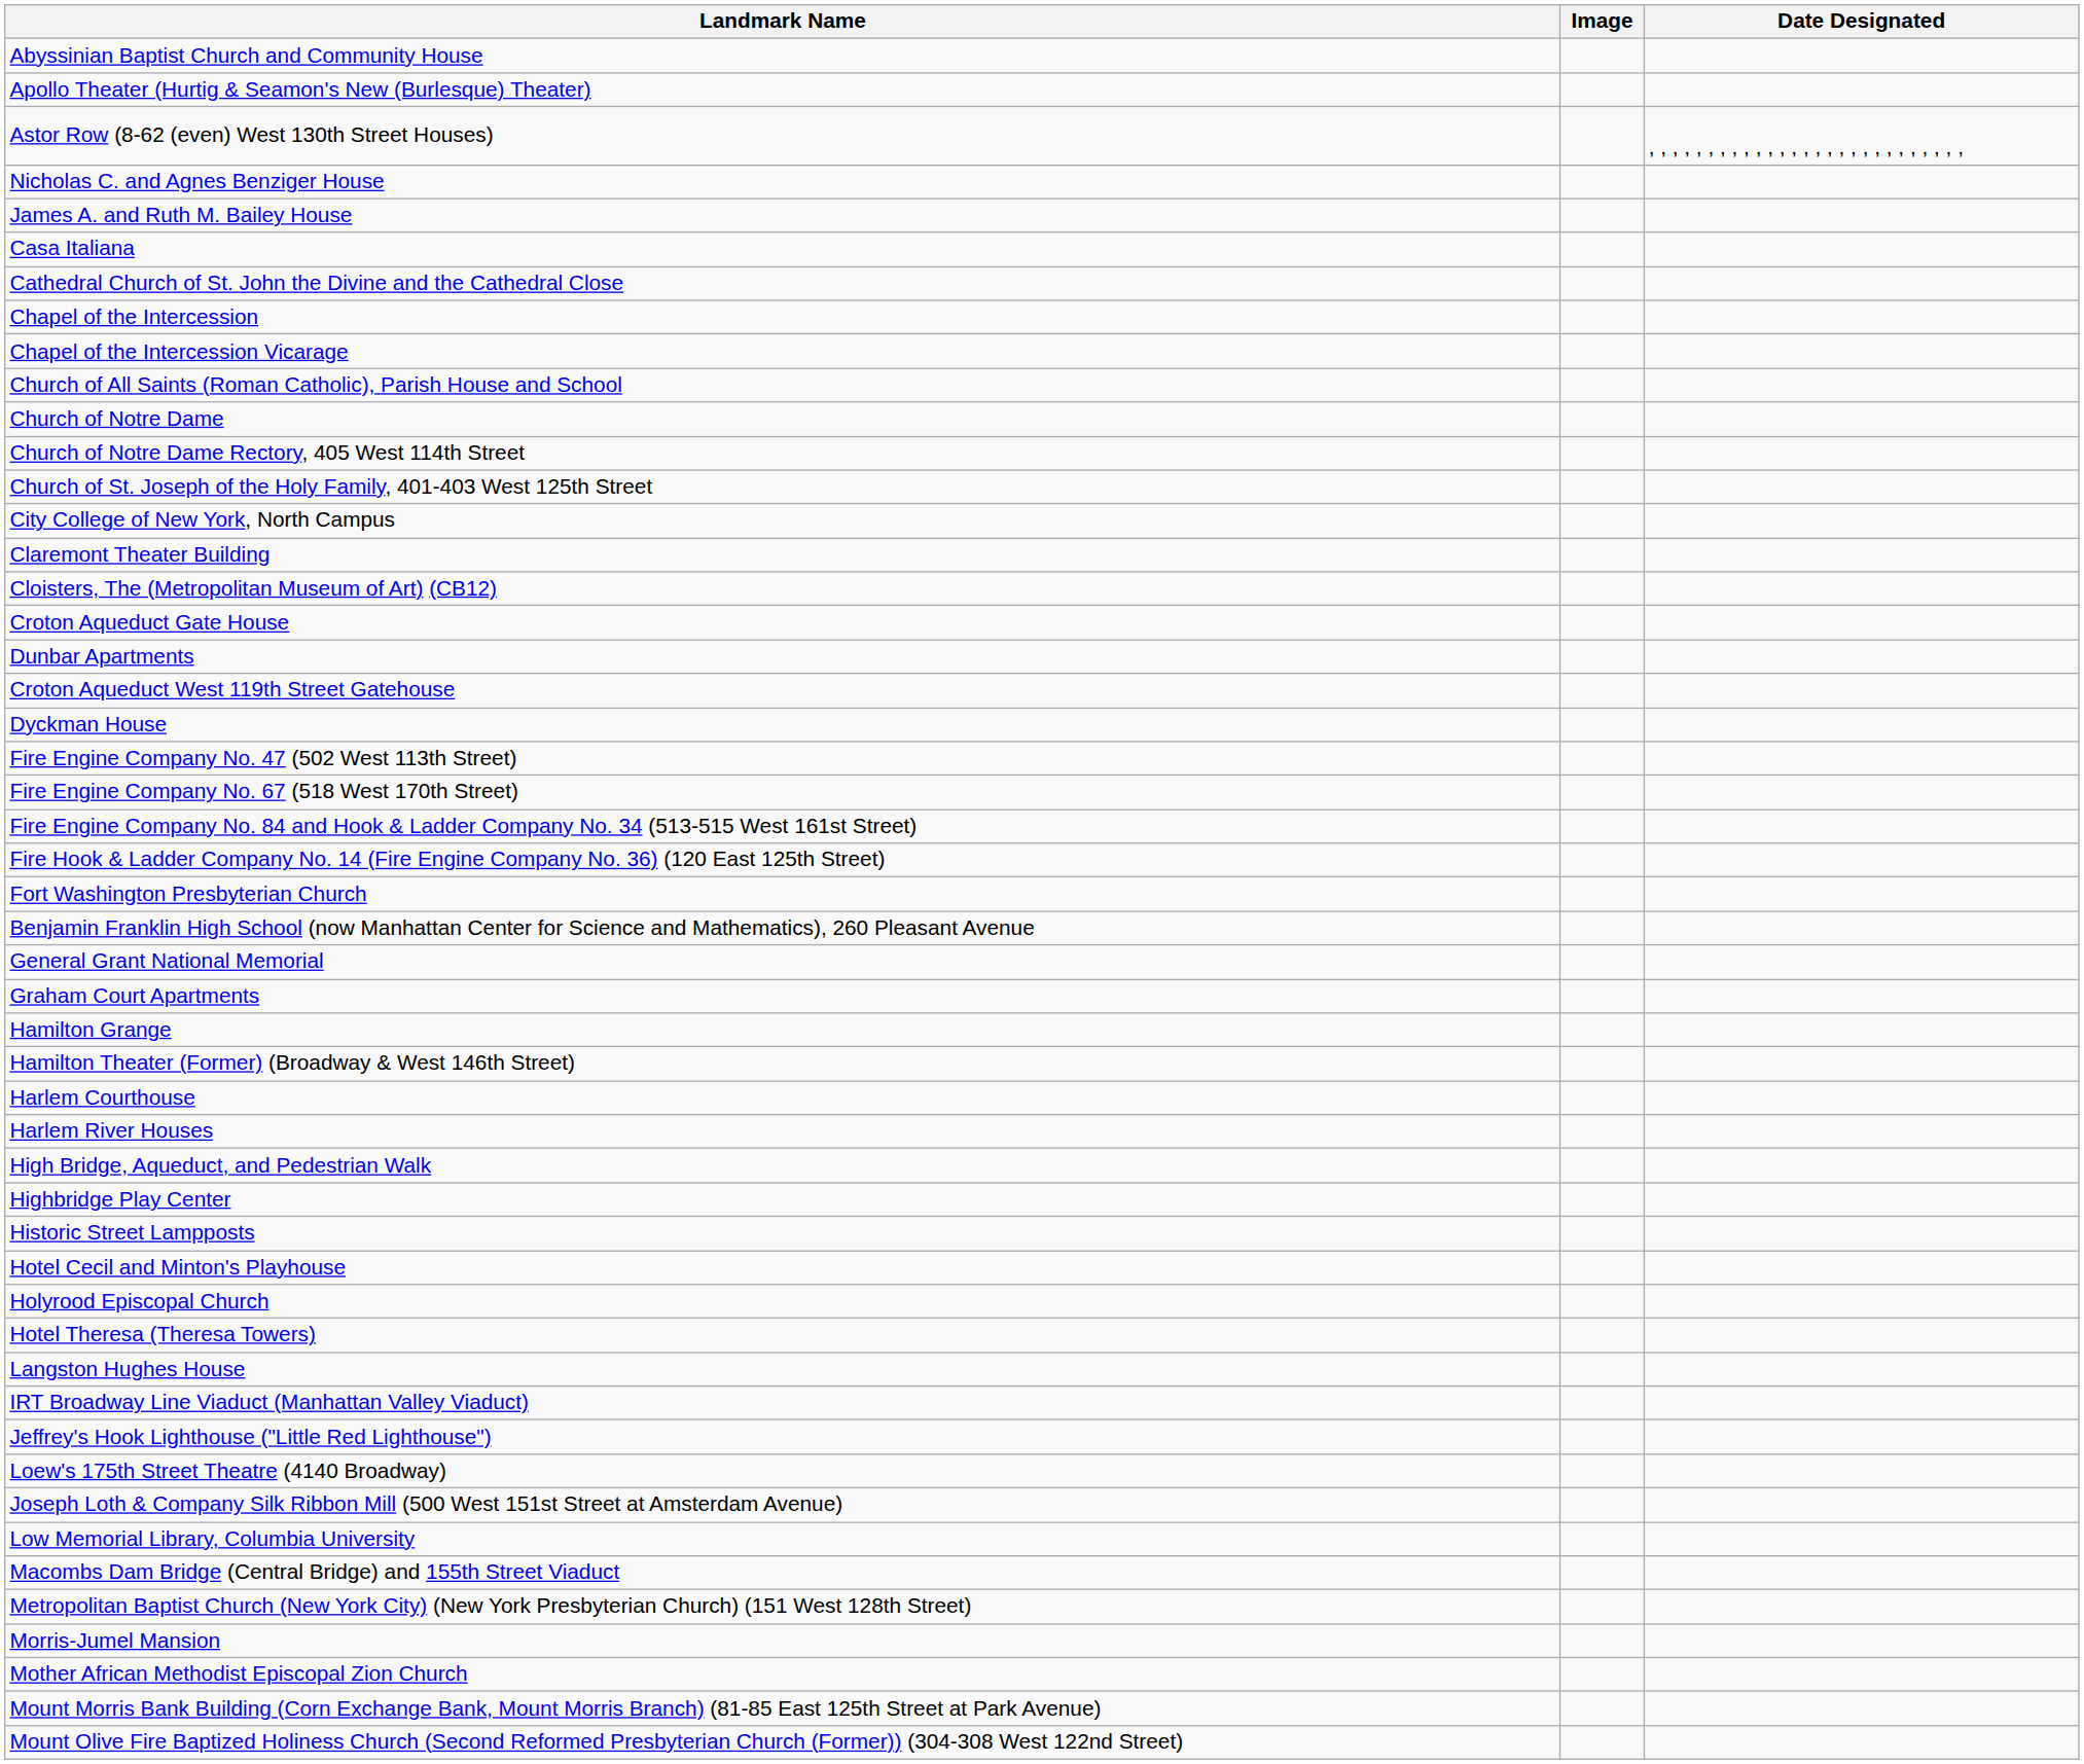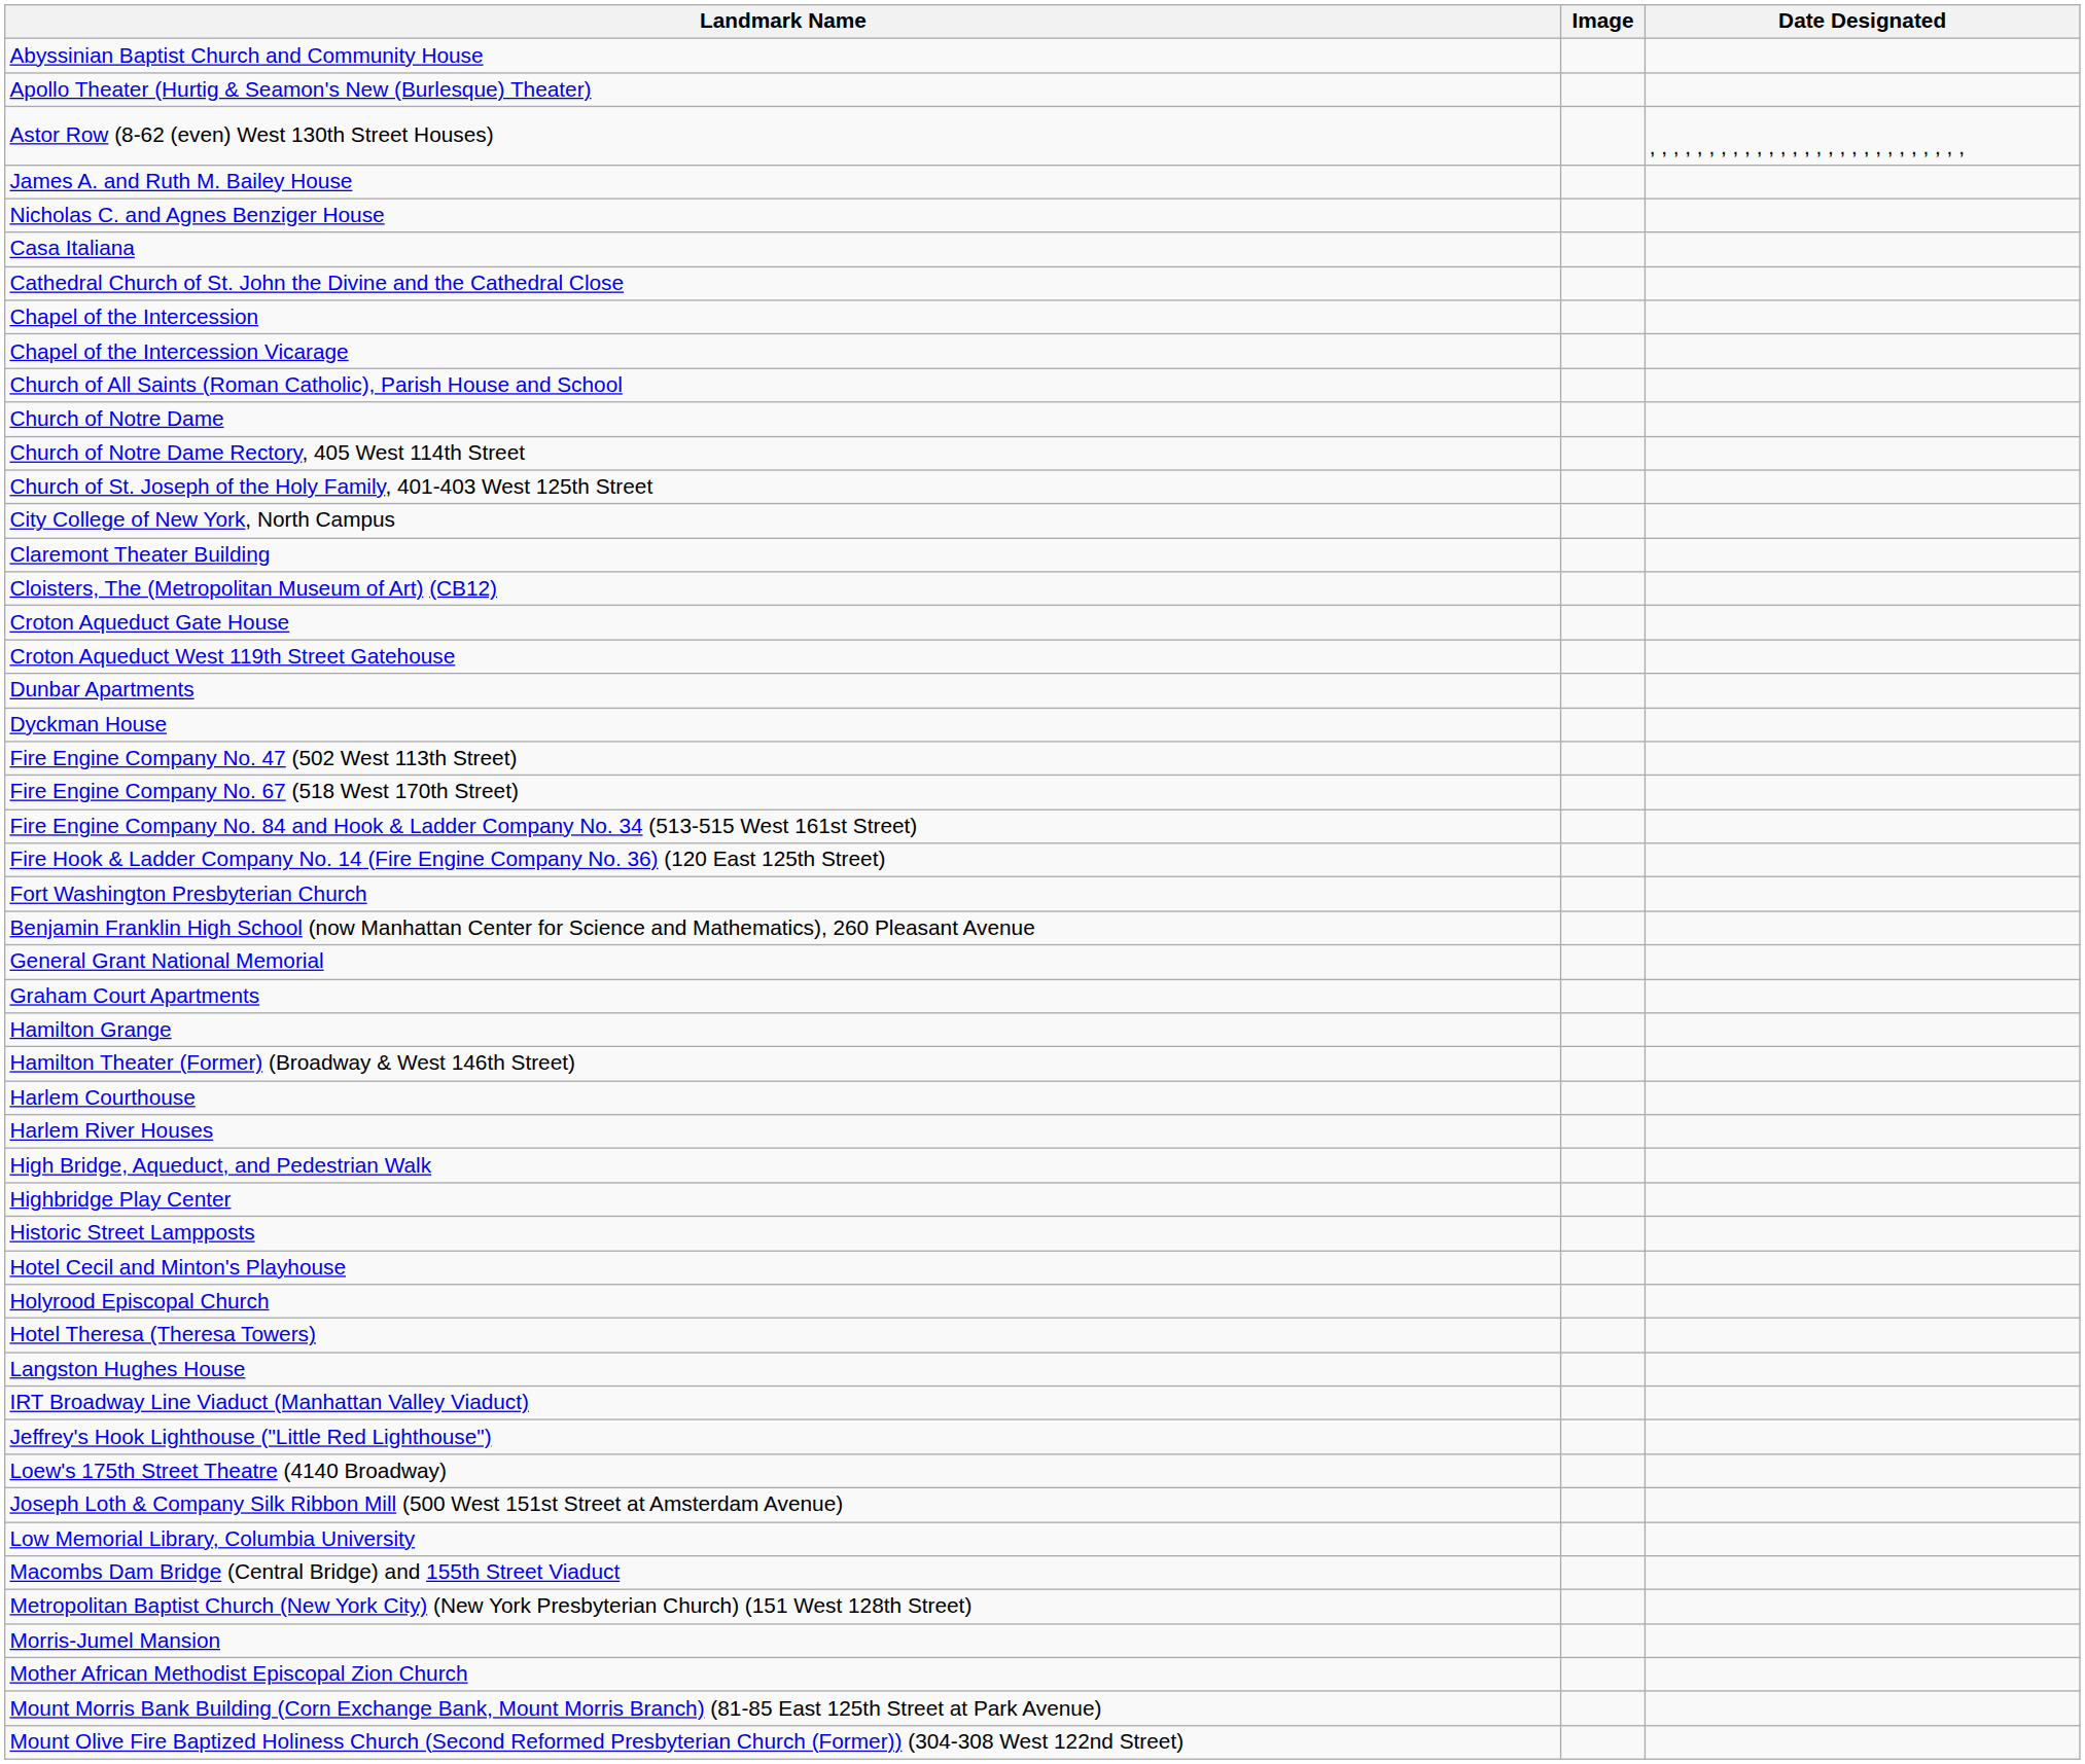rows swapped: James A. and Ruth M. Bailey House <-> Nicholas C. and Agnes Benziger House
rows swapped: Croton Aqueduct West 119th Street Gatehouse <-> Dunbar Apartments
